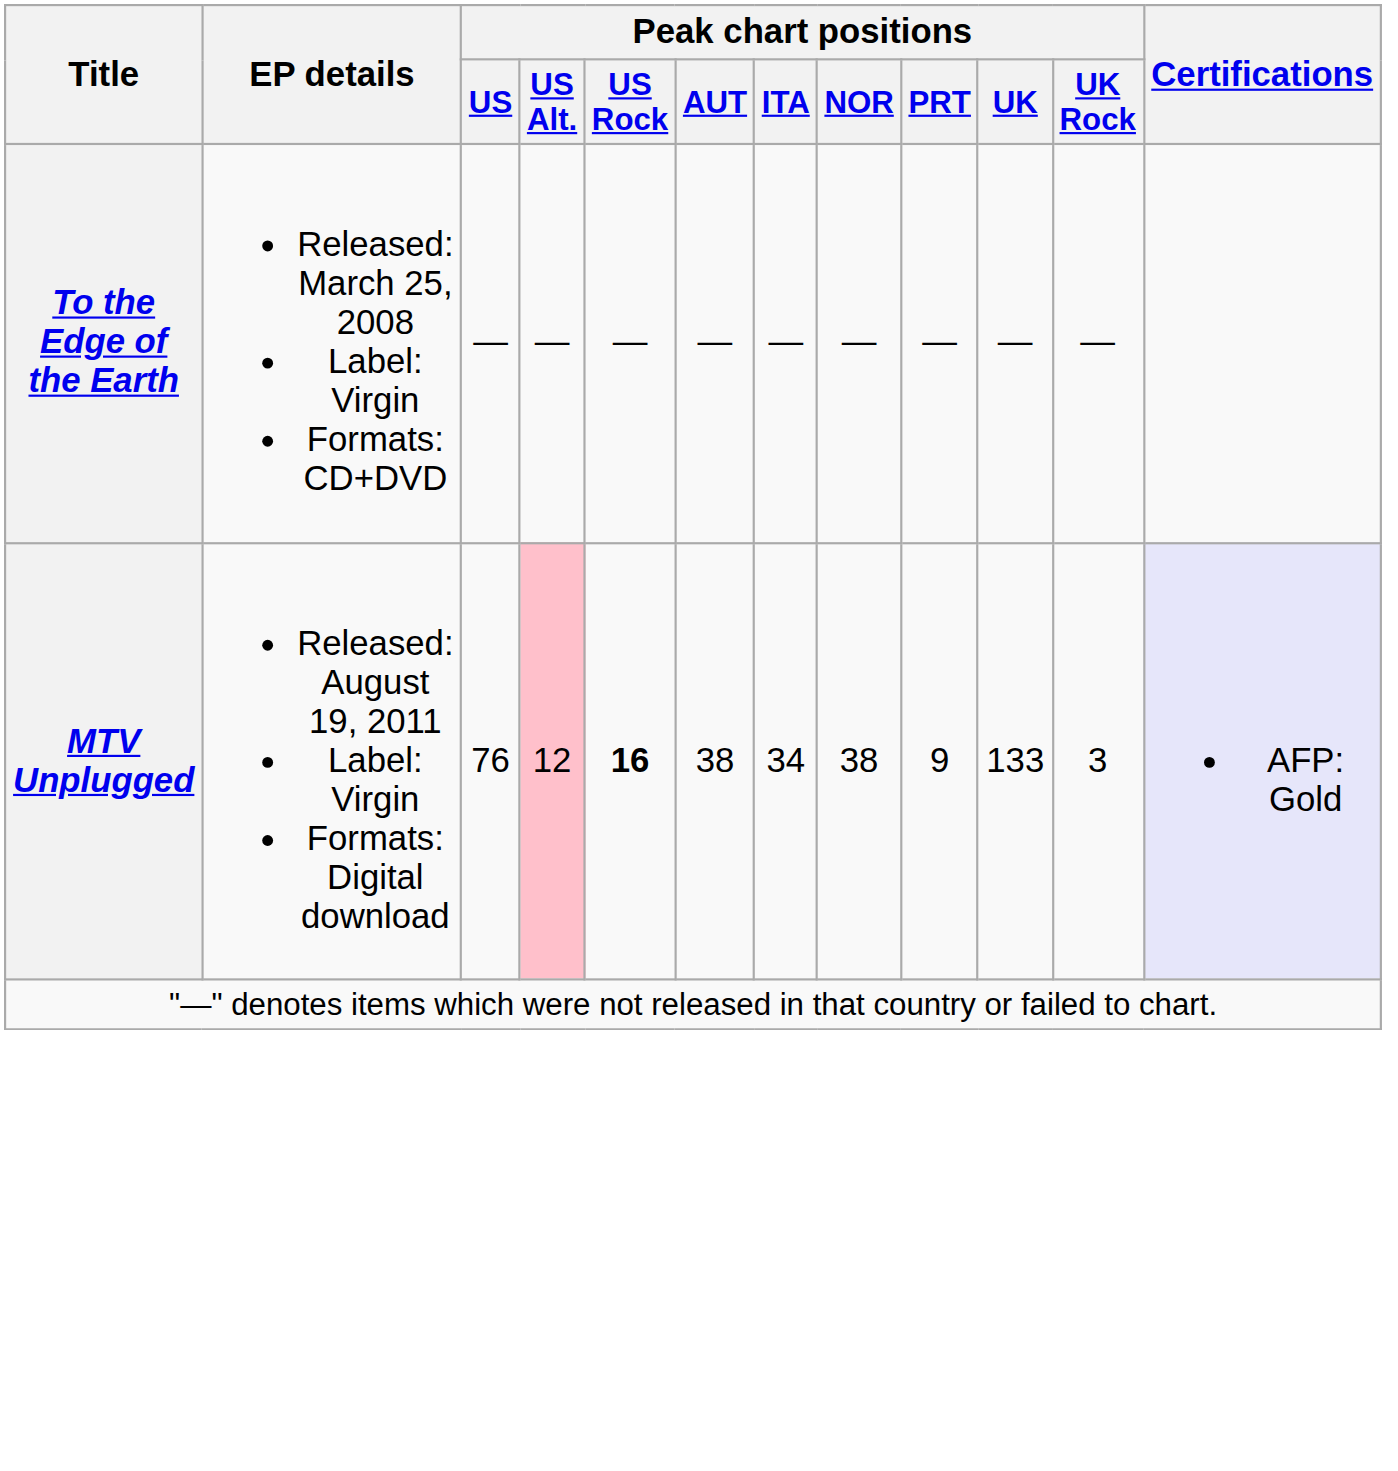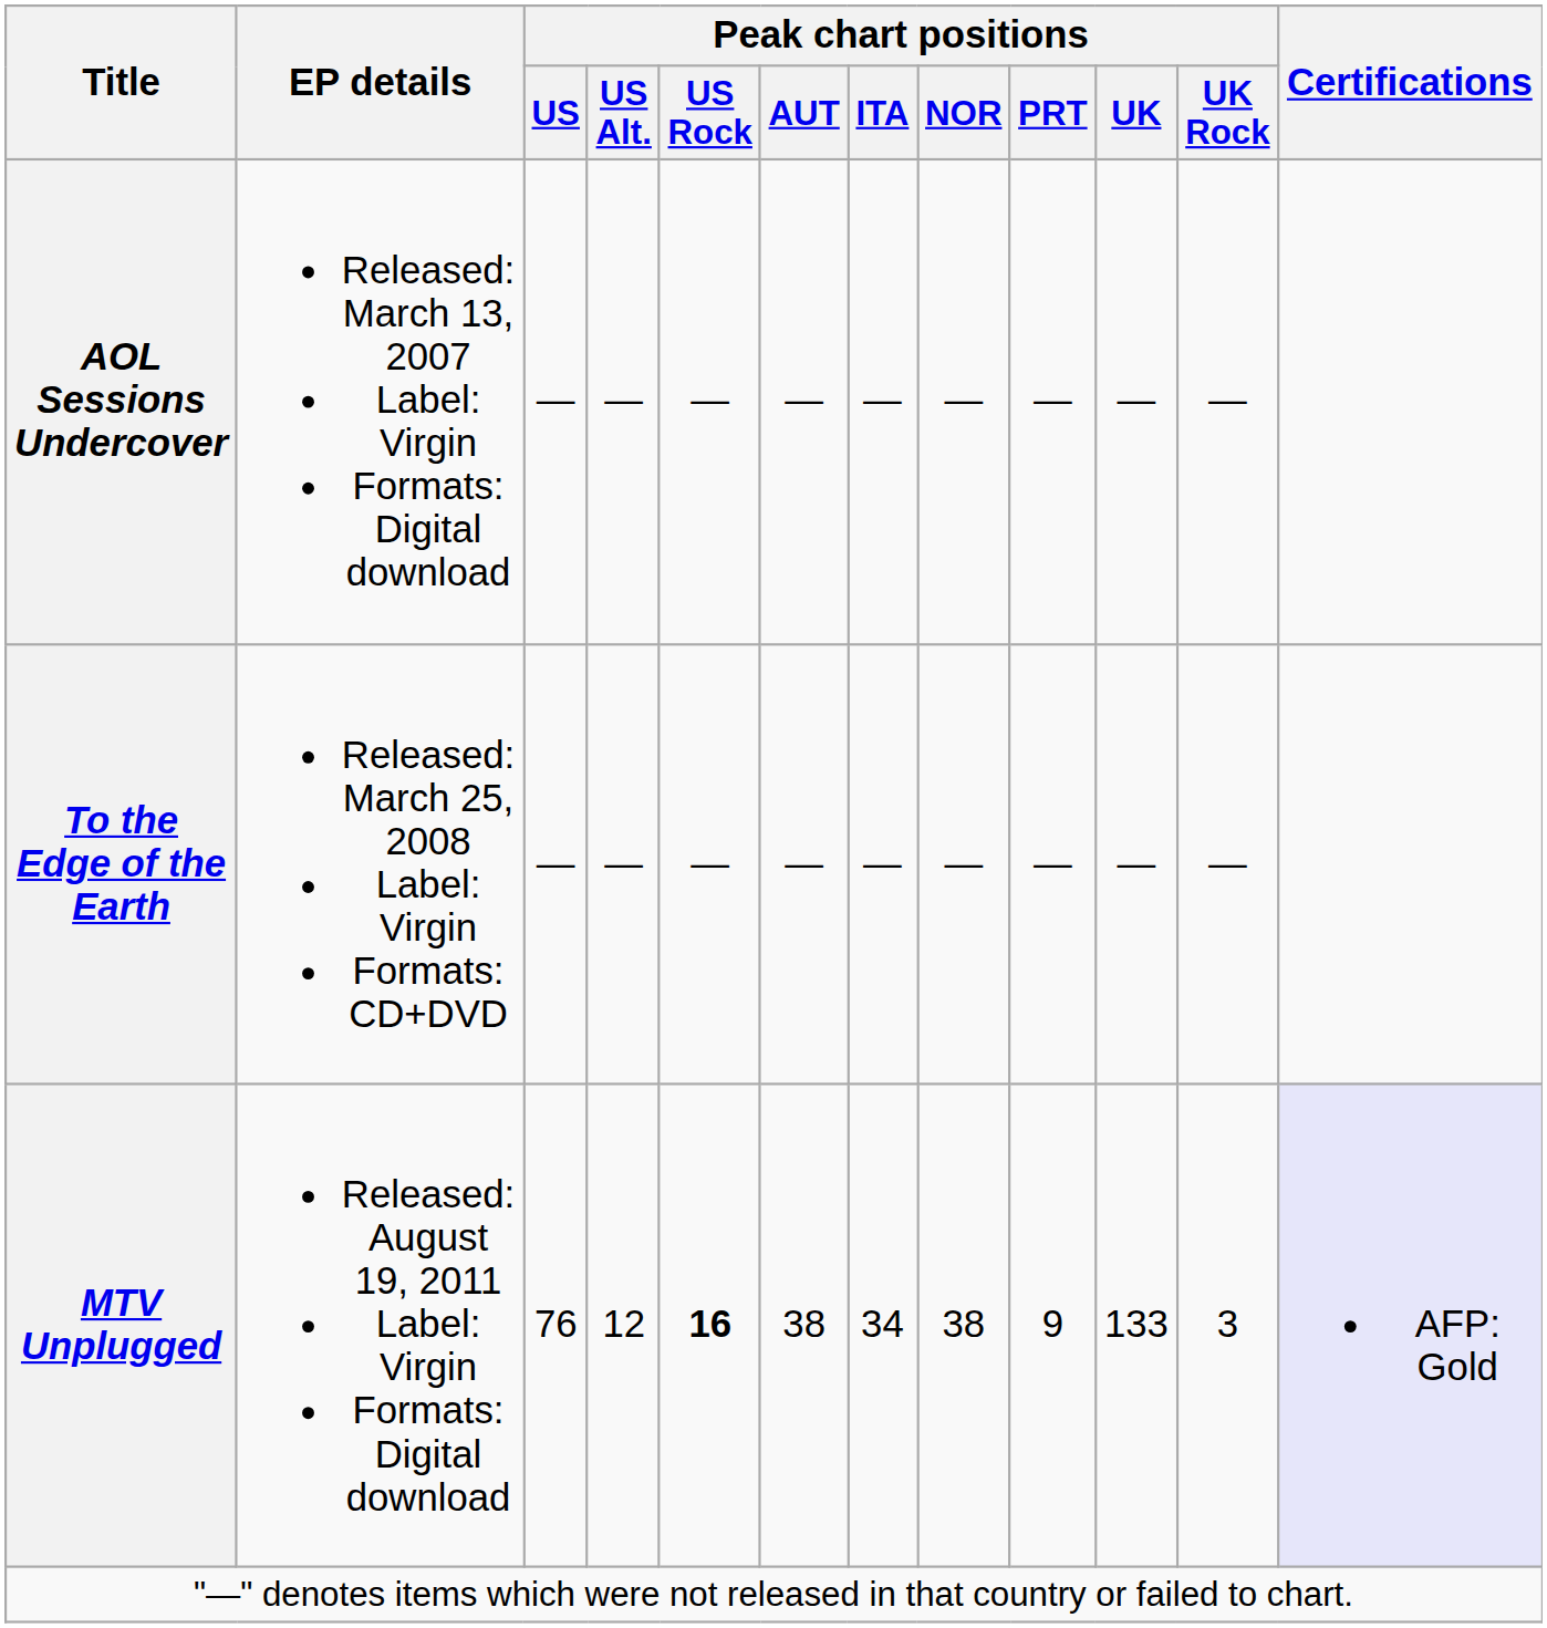+ row: AOL Sessions Undercover | Released: March 13, 2007 Label: Virgin Formats: Digital download | — | — | — | — | — | — | — | — | —
MTV Unplugged | Peak chart positions / US Alt.: pink background -> no background
